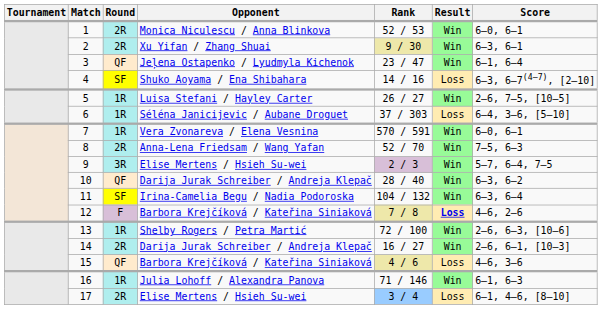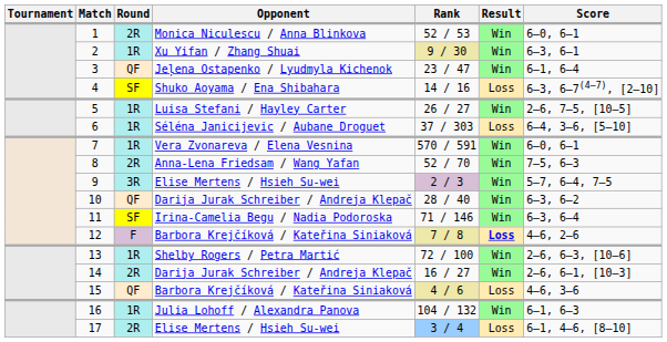2 | Round: 2R -> 1R
11 | Rank: 104 / 132 -> 71 / 146
16 | Rank: 71 / 146 -> 104 / 132
